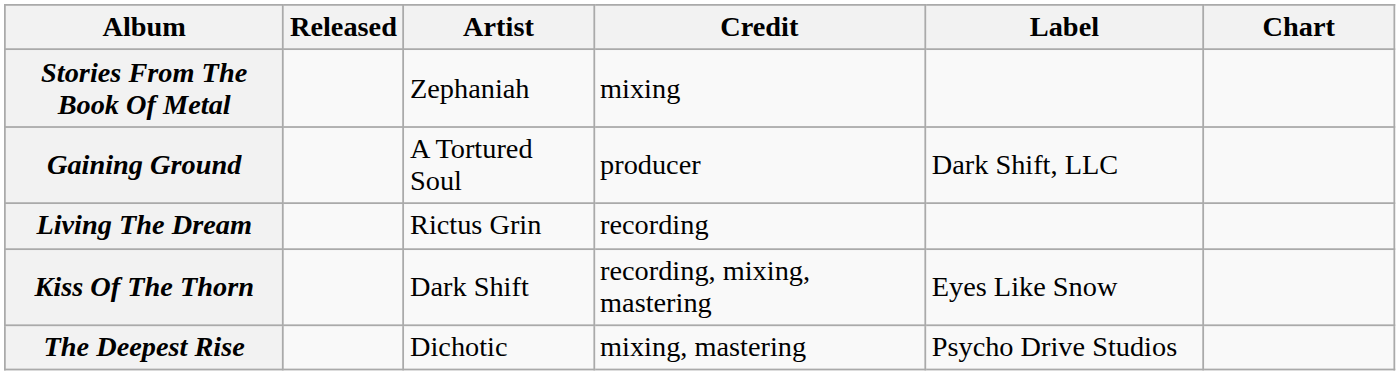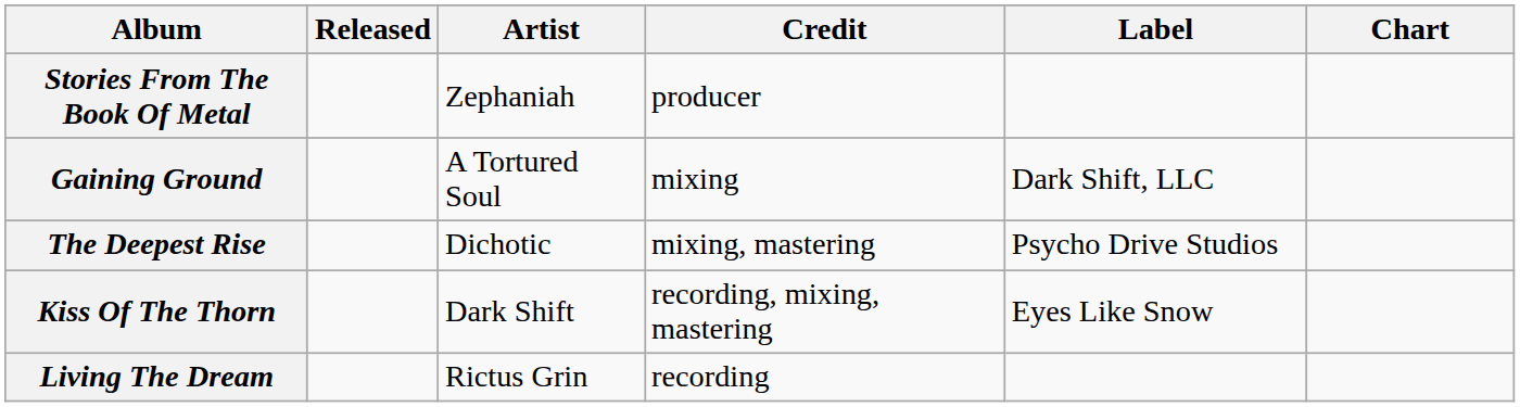Stories From The Book Of Metal | Credit: mixing -> producer
Gaining Ground | Credit: producer -> mixing
rows swapped: The Deepest Rise <-> Living The Dream
